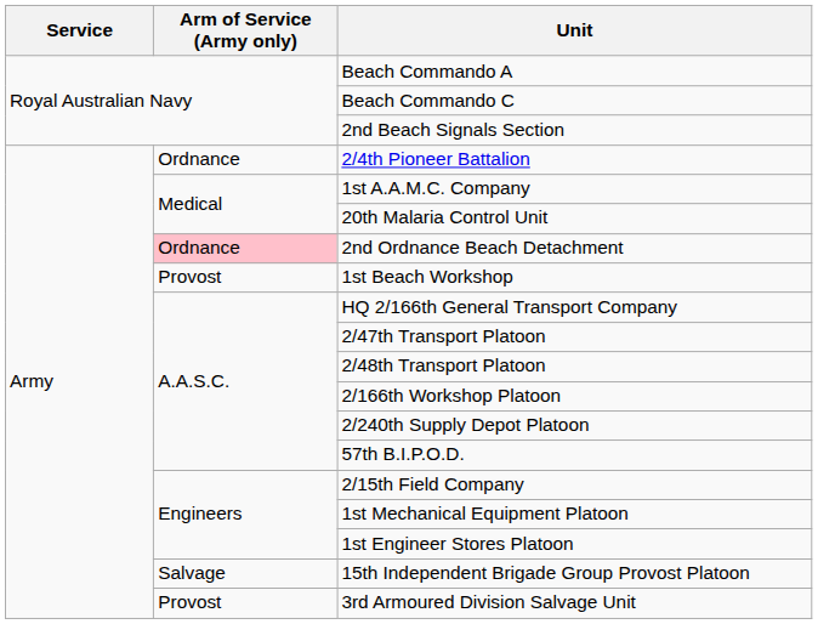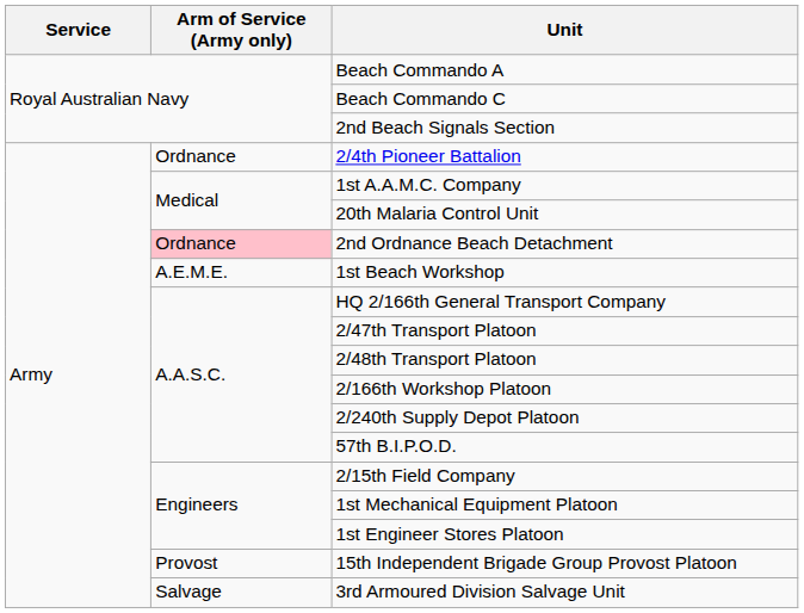1st Beach Workshop | Arm of Service (Army only): Provost -> A.E.M.E.
15th Independent Brigade Group Provost Platoon | Arm of Service (Army only): Salvage -> Provost
3rd Armoured Division Salvage Unit | Arm of Service (Army only): Provost -> Salvage
